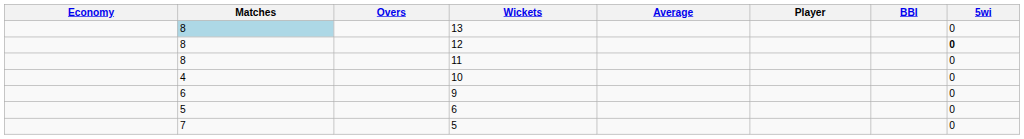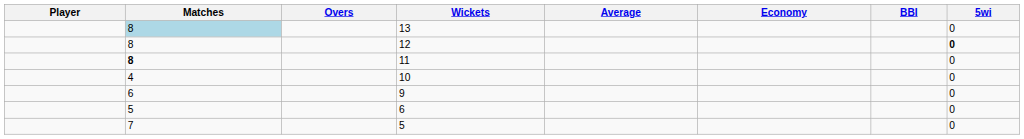columns swapped: Player <-> Economy
11 | Matches: normal -> bold
